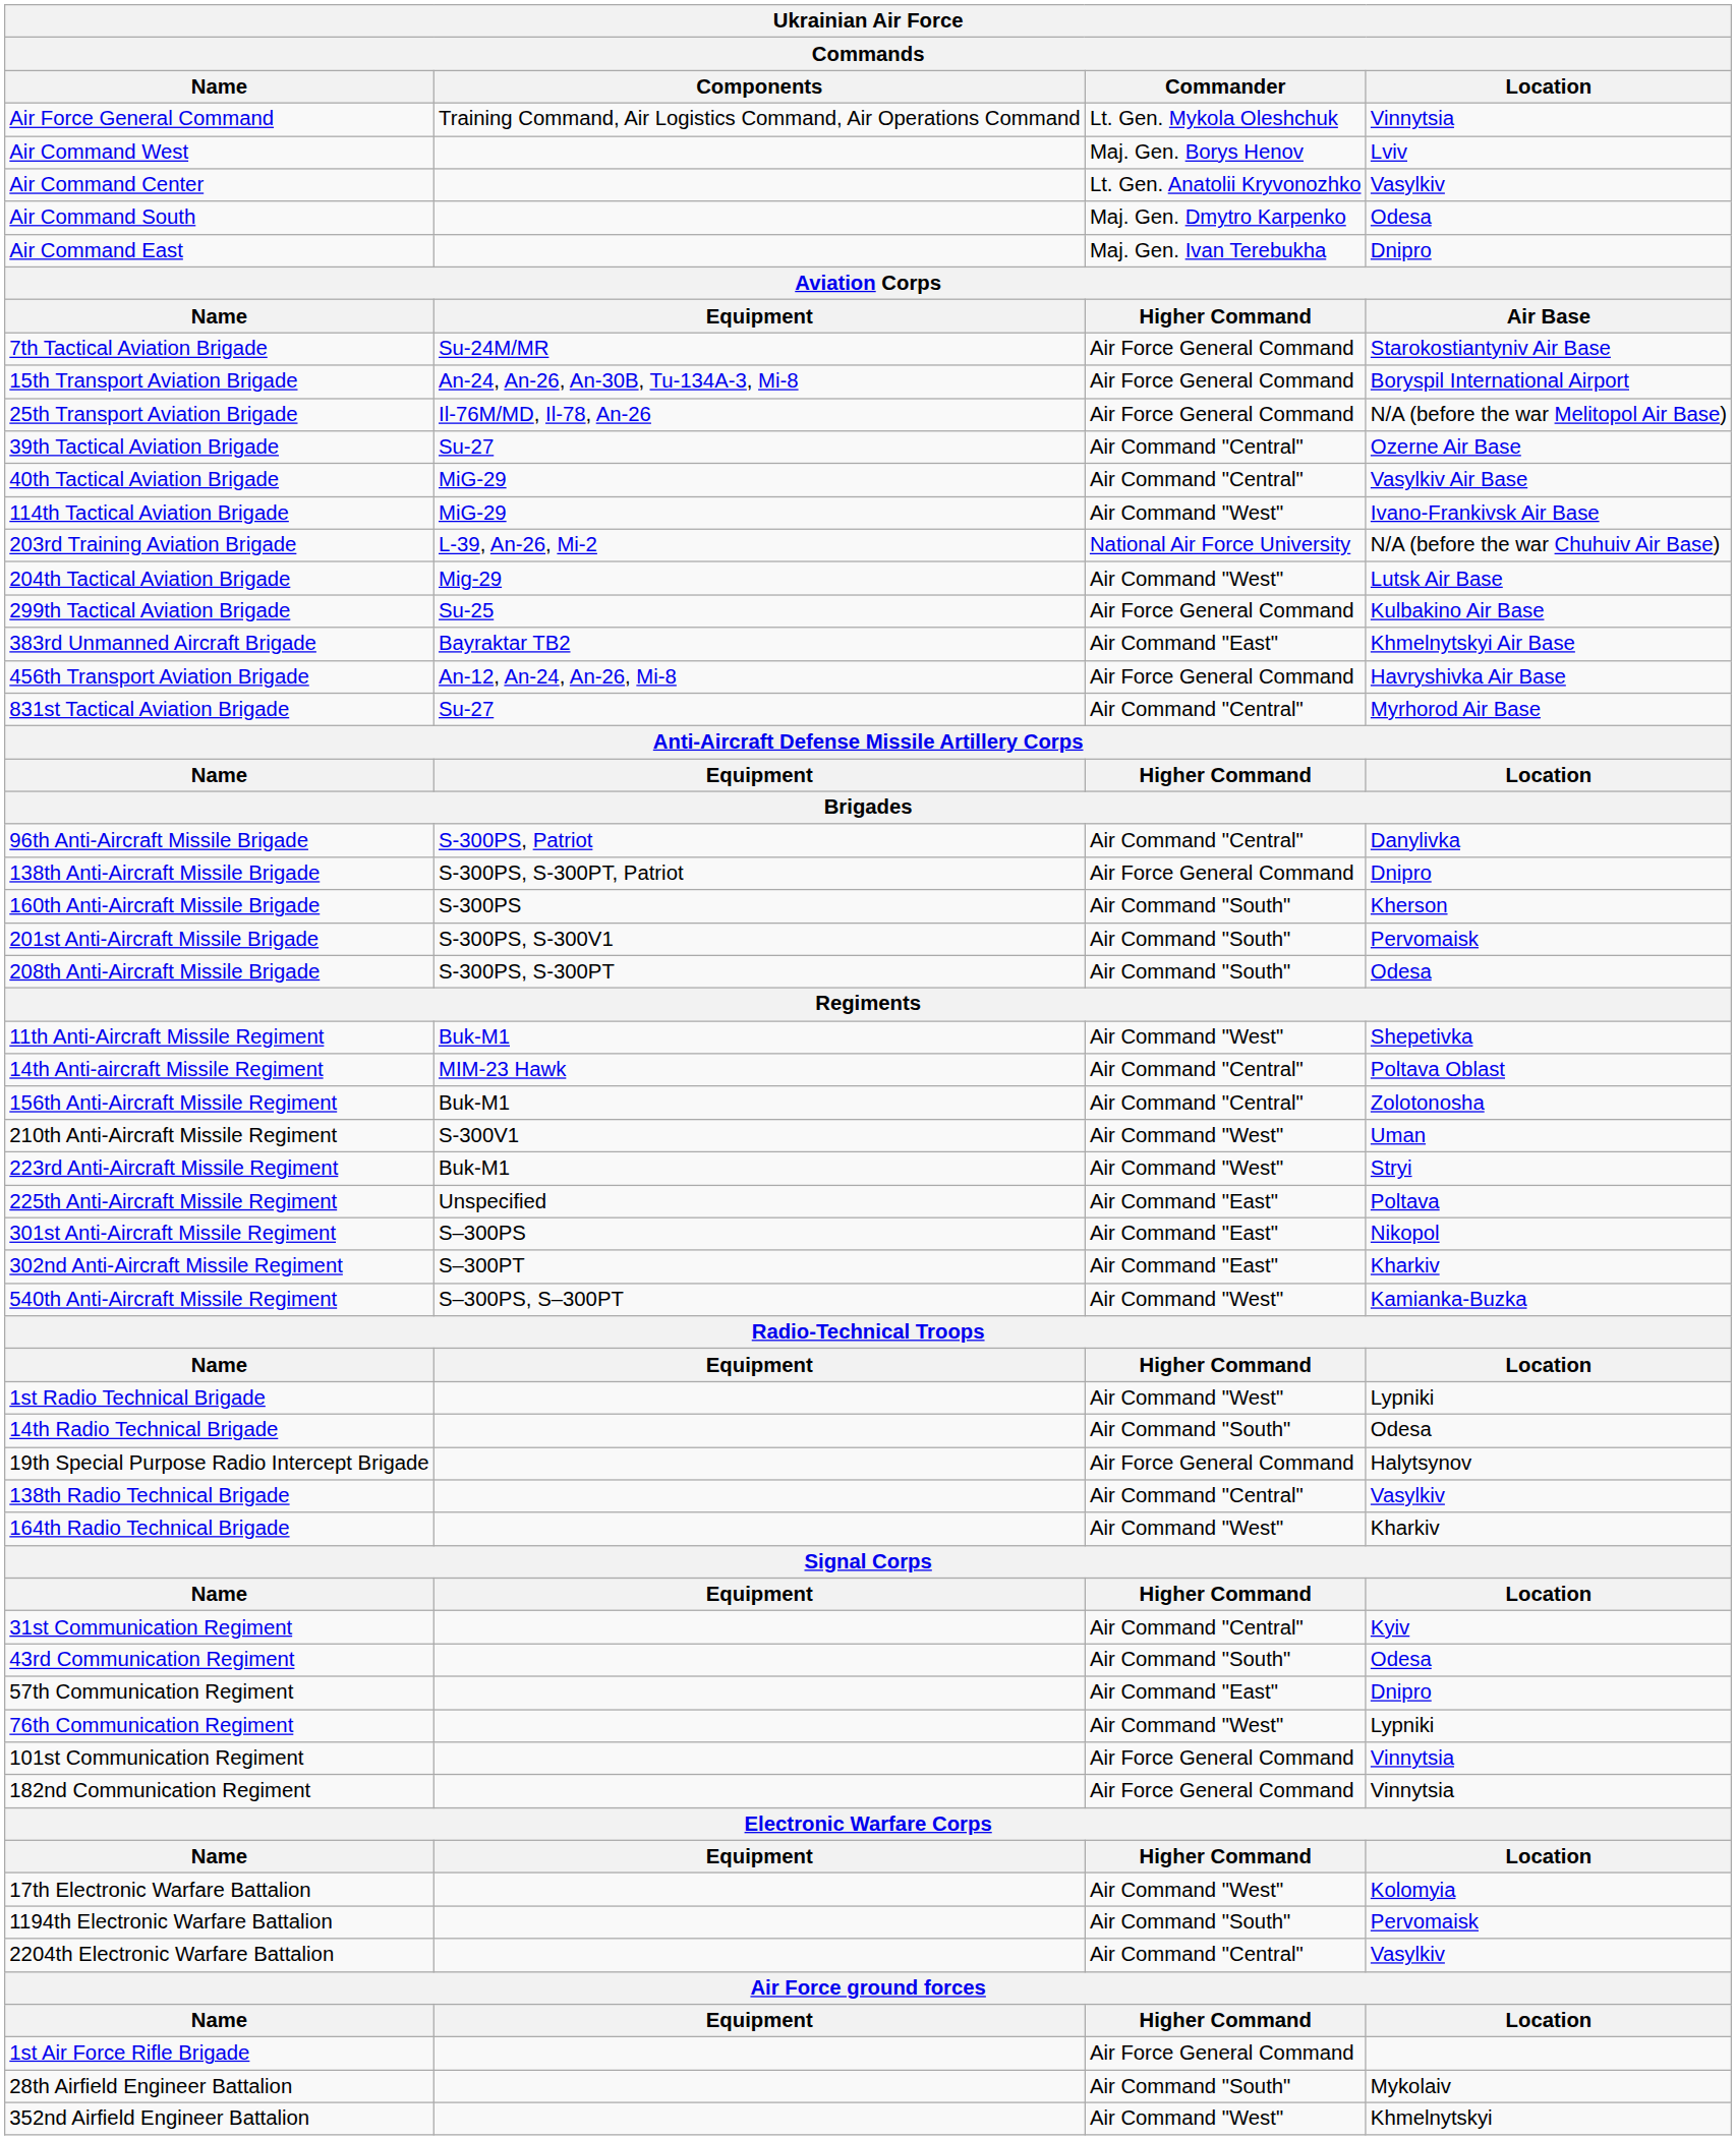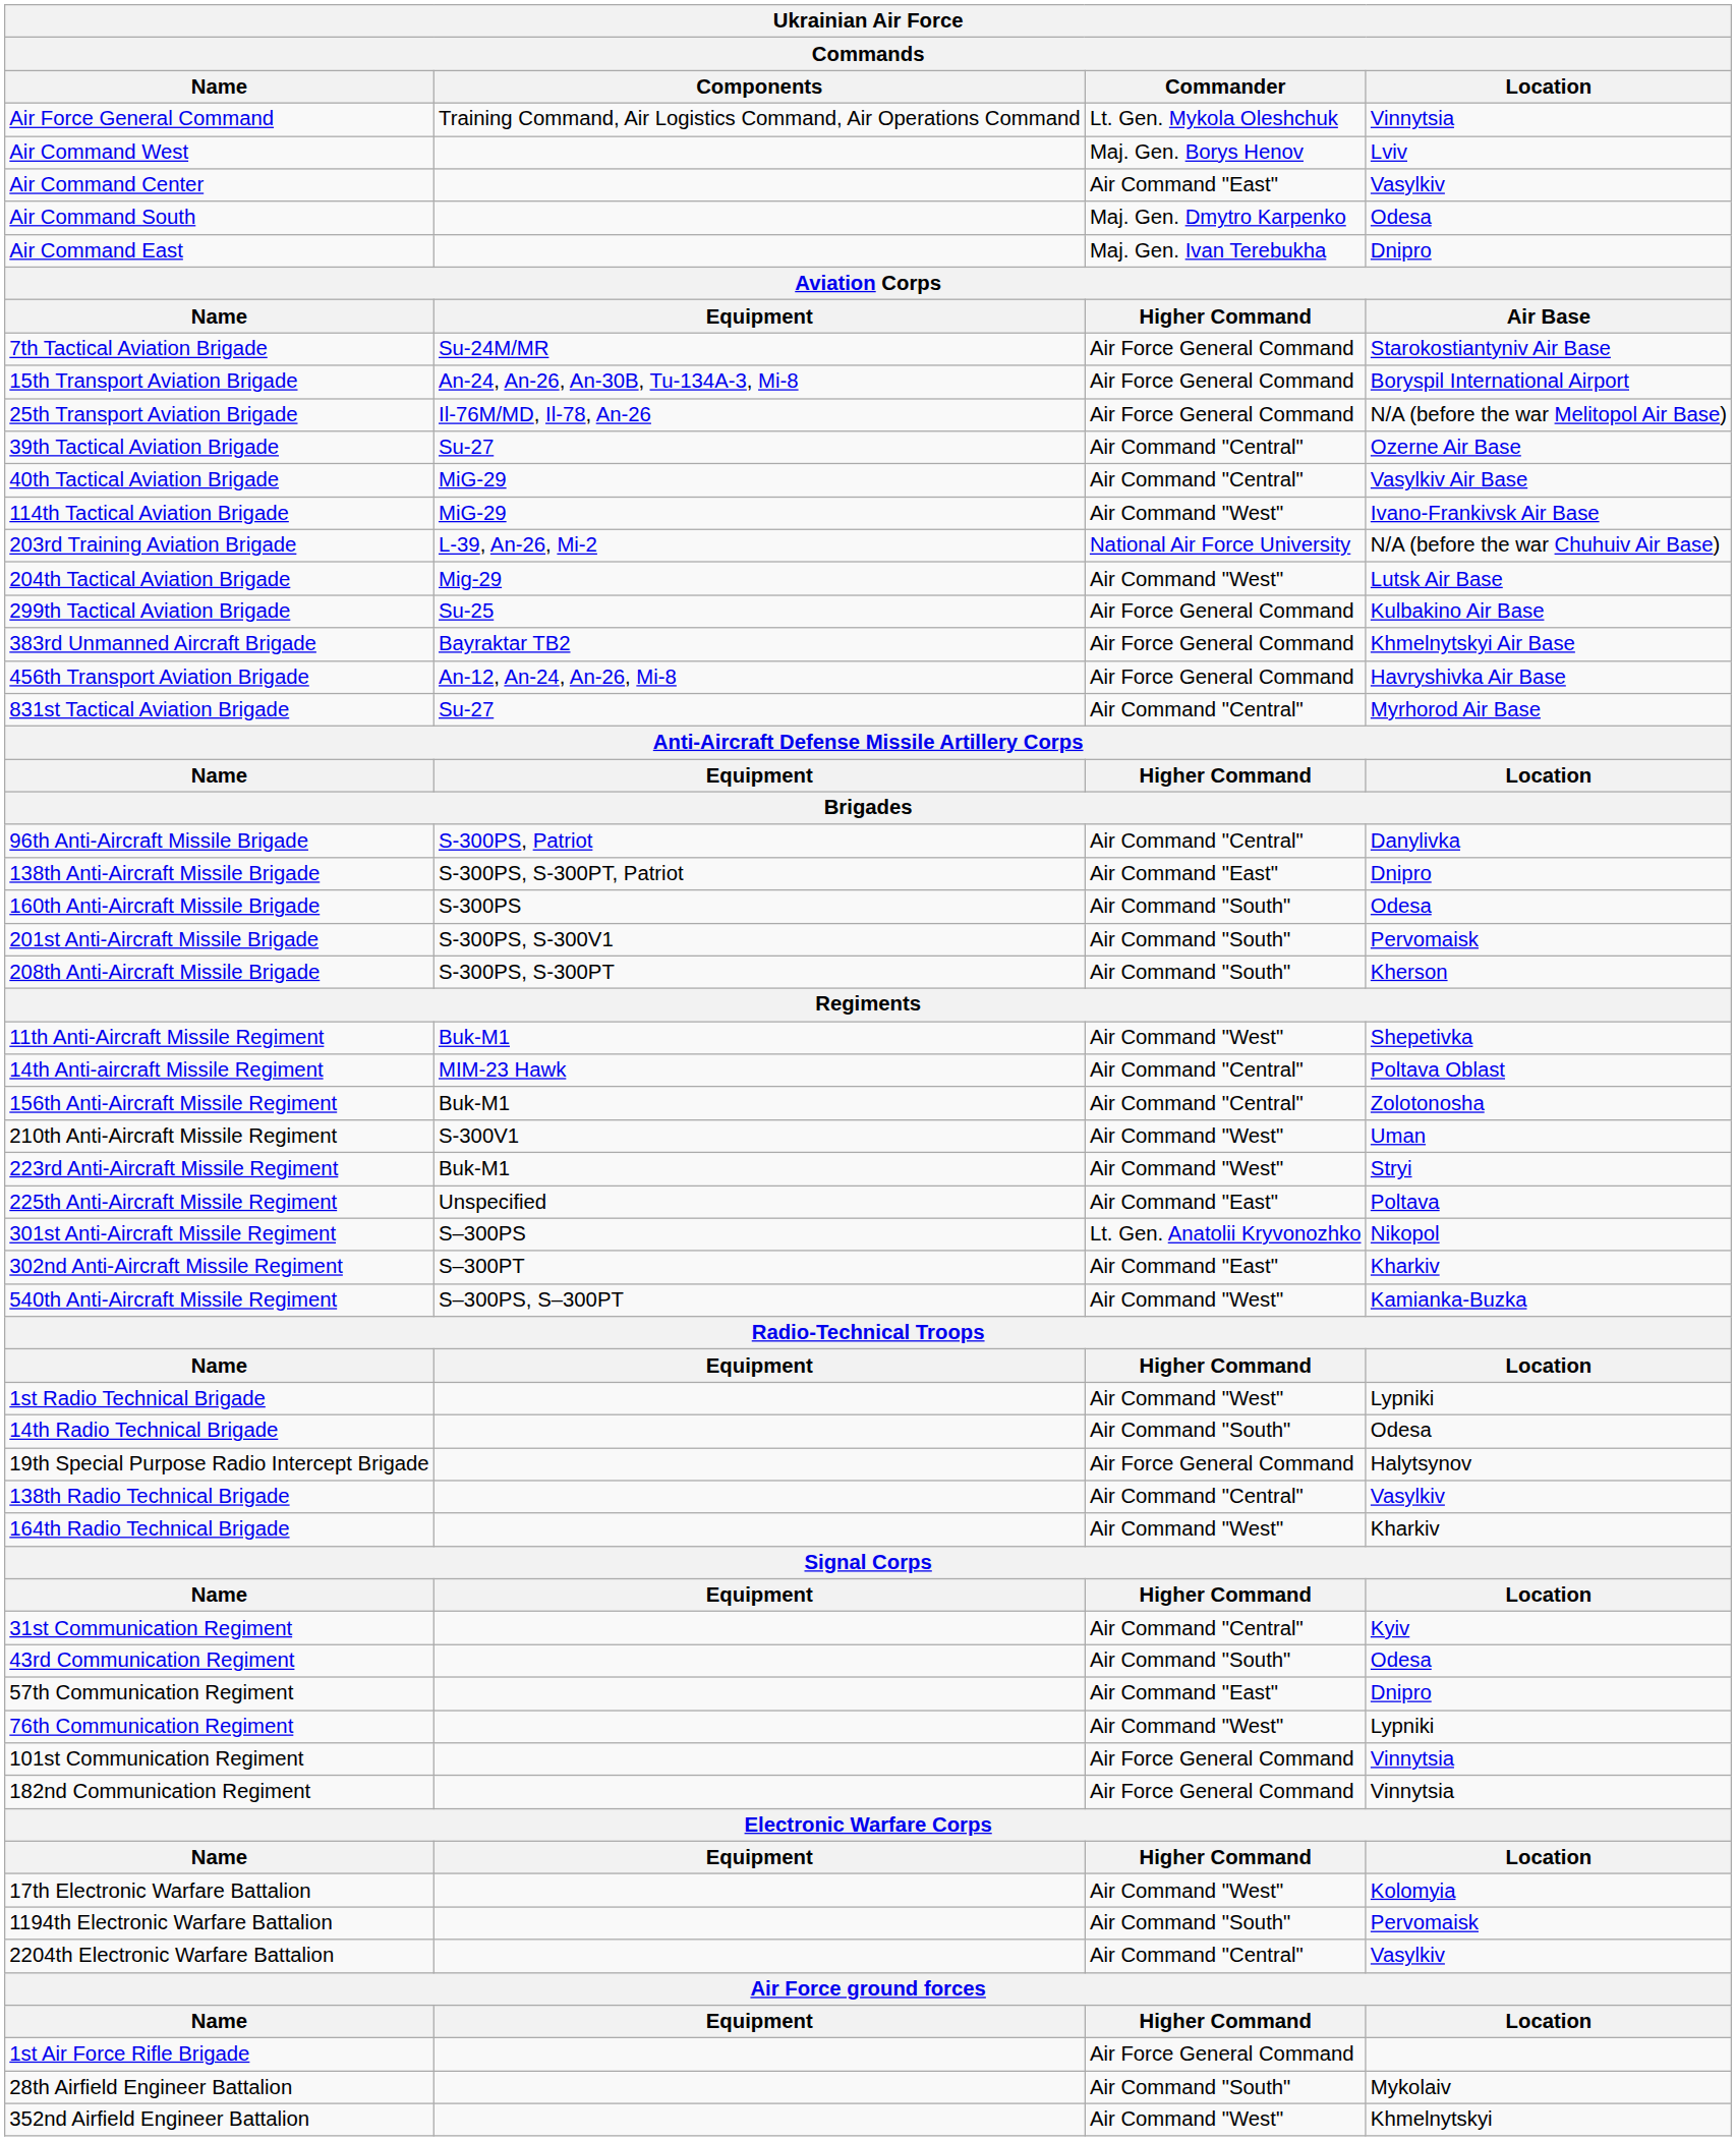Air Command Center | Commander: Lt. Gen. Anatolii Kryvonozhko -> Air Command "East"
383rd Unmanned Aircraft Brigade | Commander: Air Command "East" -> Air Force General Command
138th Anti-Aircraft Missile Brigade | Commander: Air Force General Command -> Air Command "East"
160th Anti-Aircraft Missile Brigade | Location: Kherson -> Odesa
208th Anti-Aircraft Missile Brigade | Location: Odesa -> Kherson
301st Anti-Aircraft Missile Regiment | Commander: Air Command "East" -> Lt. Gen. Anatolii Kryvonozhko
